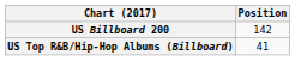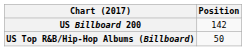US Top R&B/Hip-Hop Albums (Billboard) | Position: 41 -> 50
